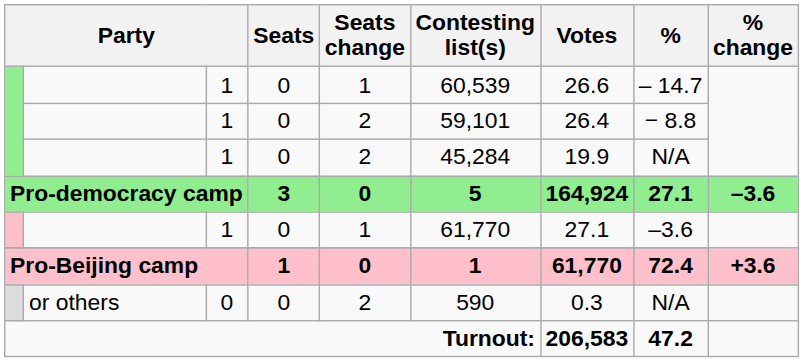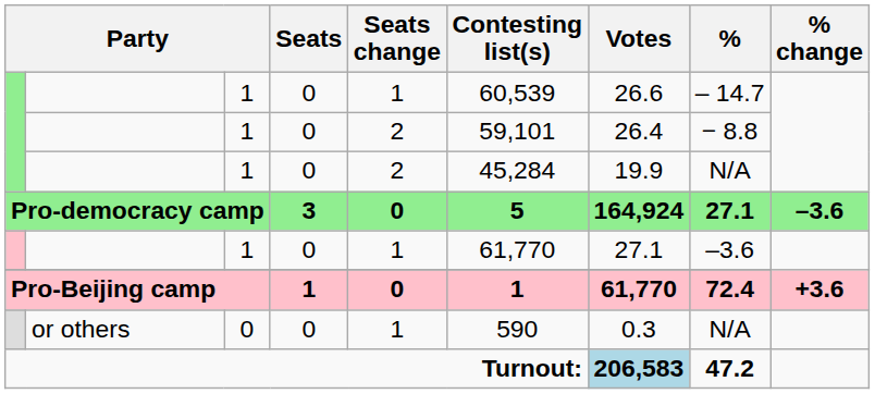or others | Seats change: 2 -> 1
Turnout: | Votes: no background -> lightblue background
